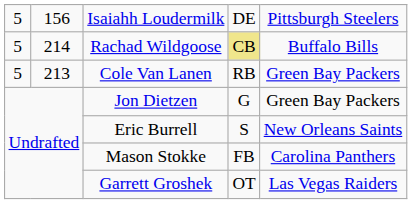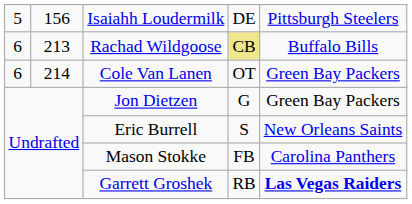Rachad Wildgoose | column 1: 5 -> 6
Rachad Wildgoose | column 2: 214 -> 213
Cole Van Lanen | column 1: 5 -> 6
Cole Van Lanen | column 2: 213 -> 214
Cole Van Lanen | column 4: RB -> OT
Garrett Groshek | column 4: OT -> RB
Garrett Groshek | column 5: normal -> bold
